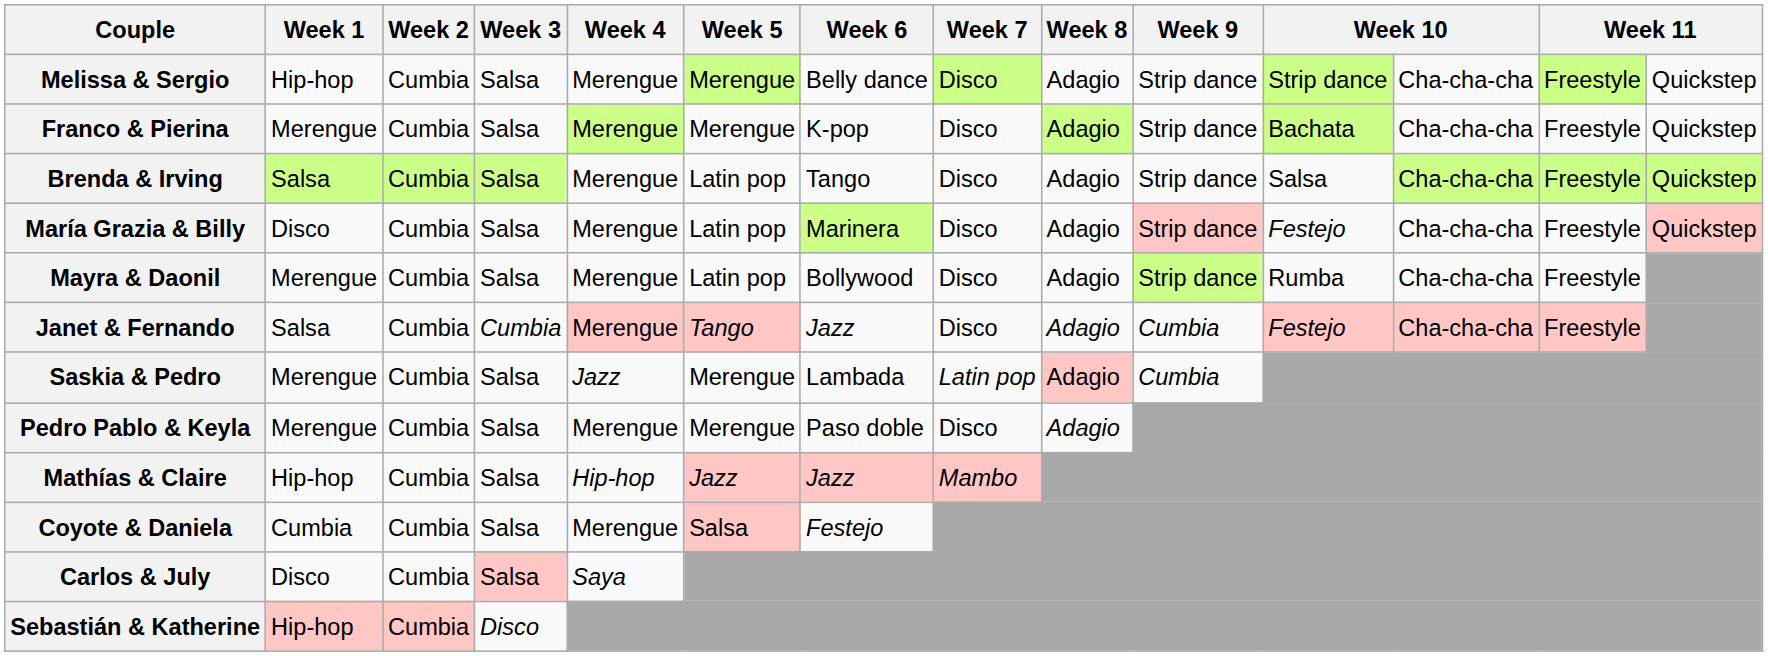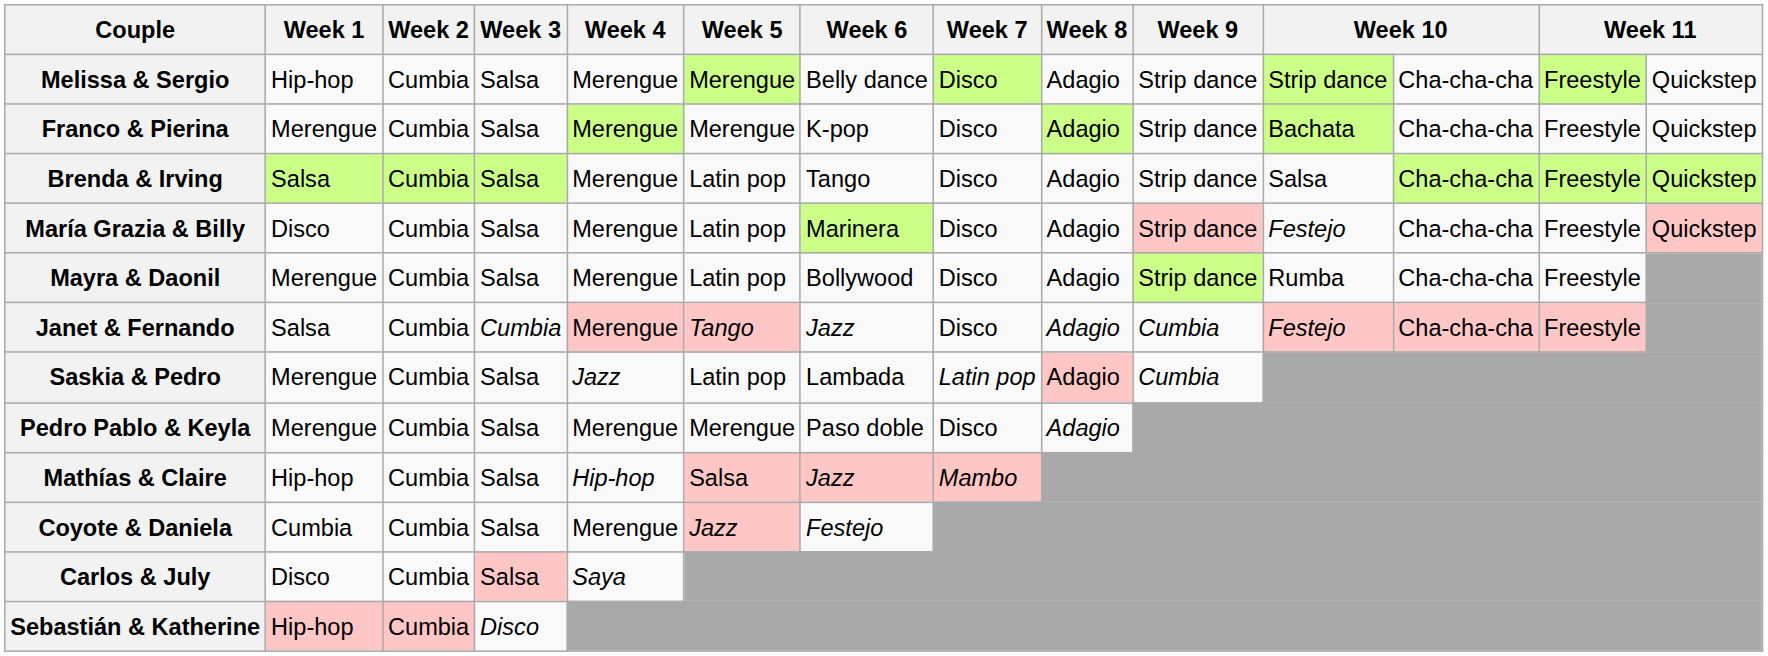Saskia & Pedro | Week 5: Merengue -> Latin pop
Mathías & Claire | Week 5: Jazz -> Salsa
Coyote & Daniela | Week 5: Salsa -> Jazz
